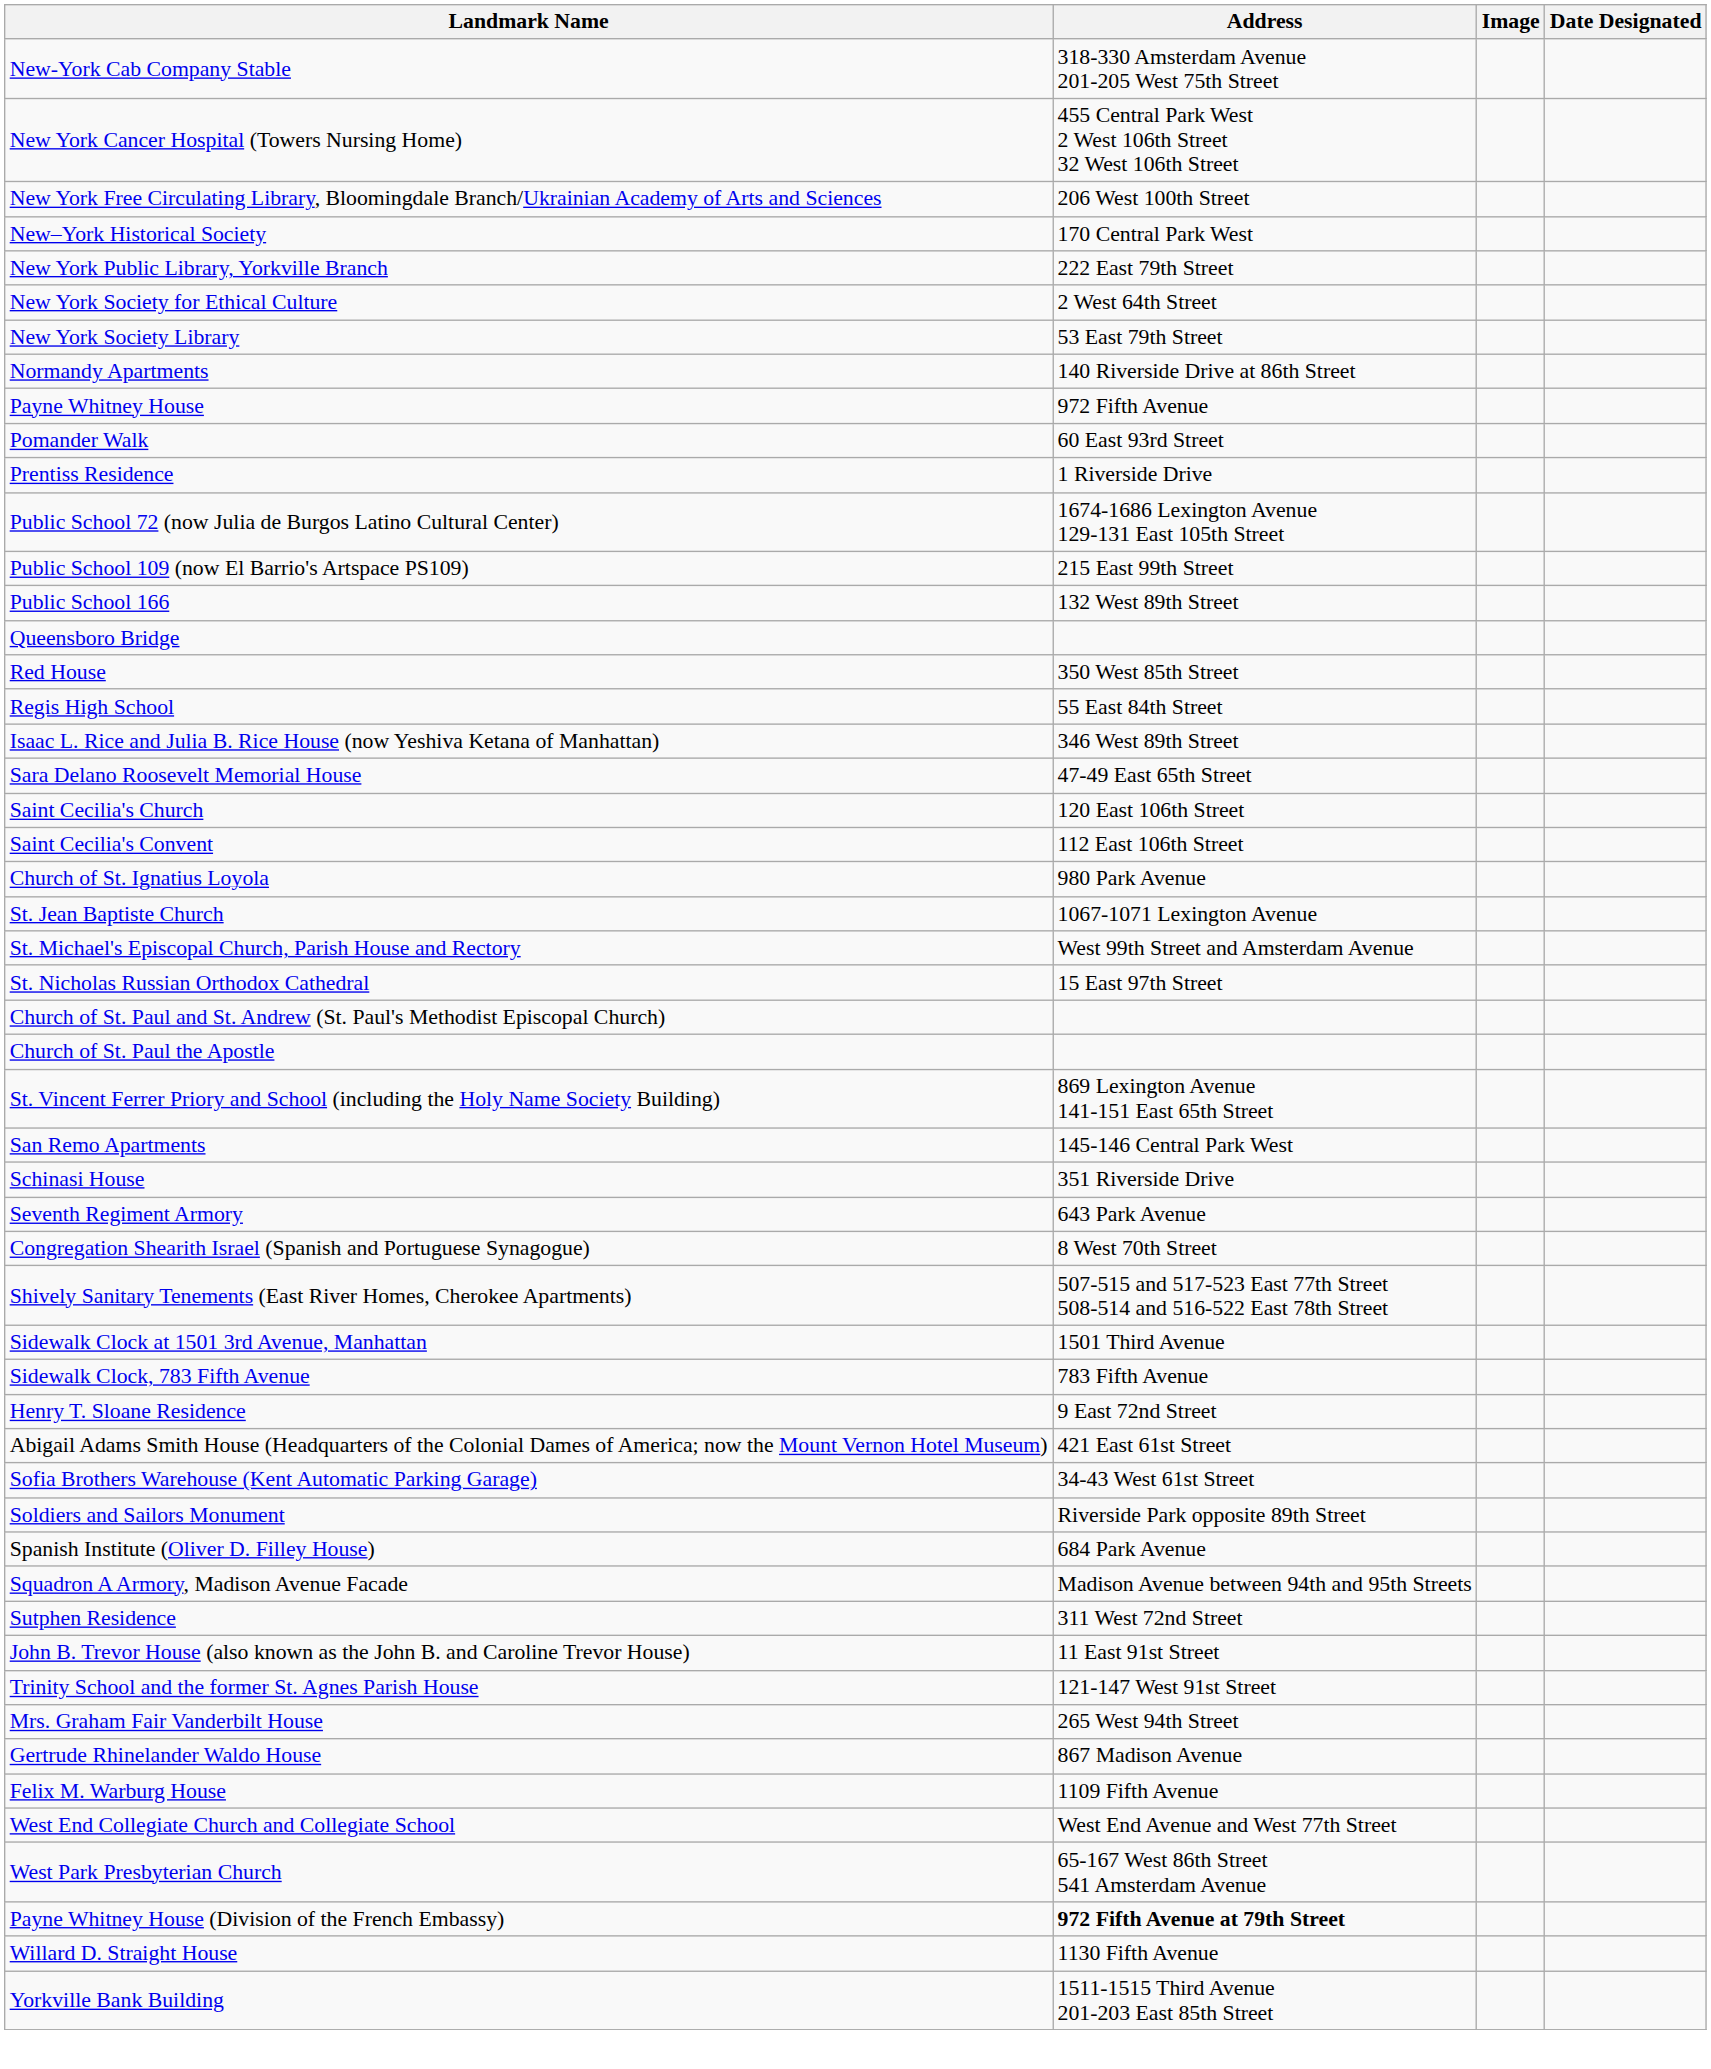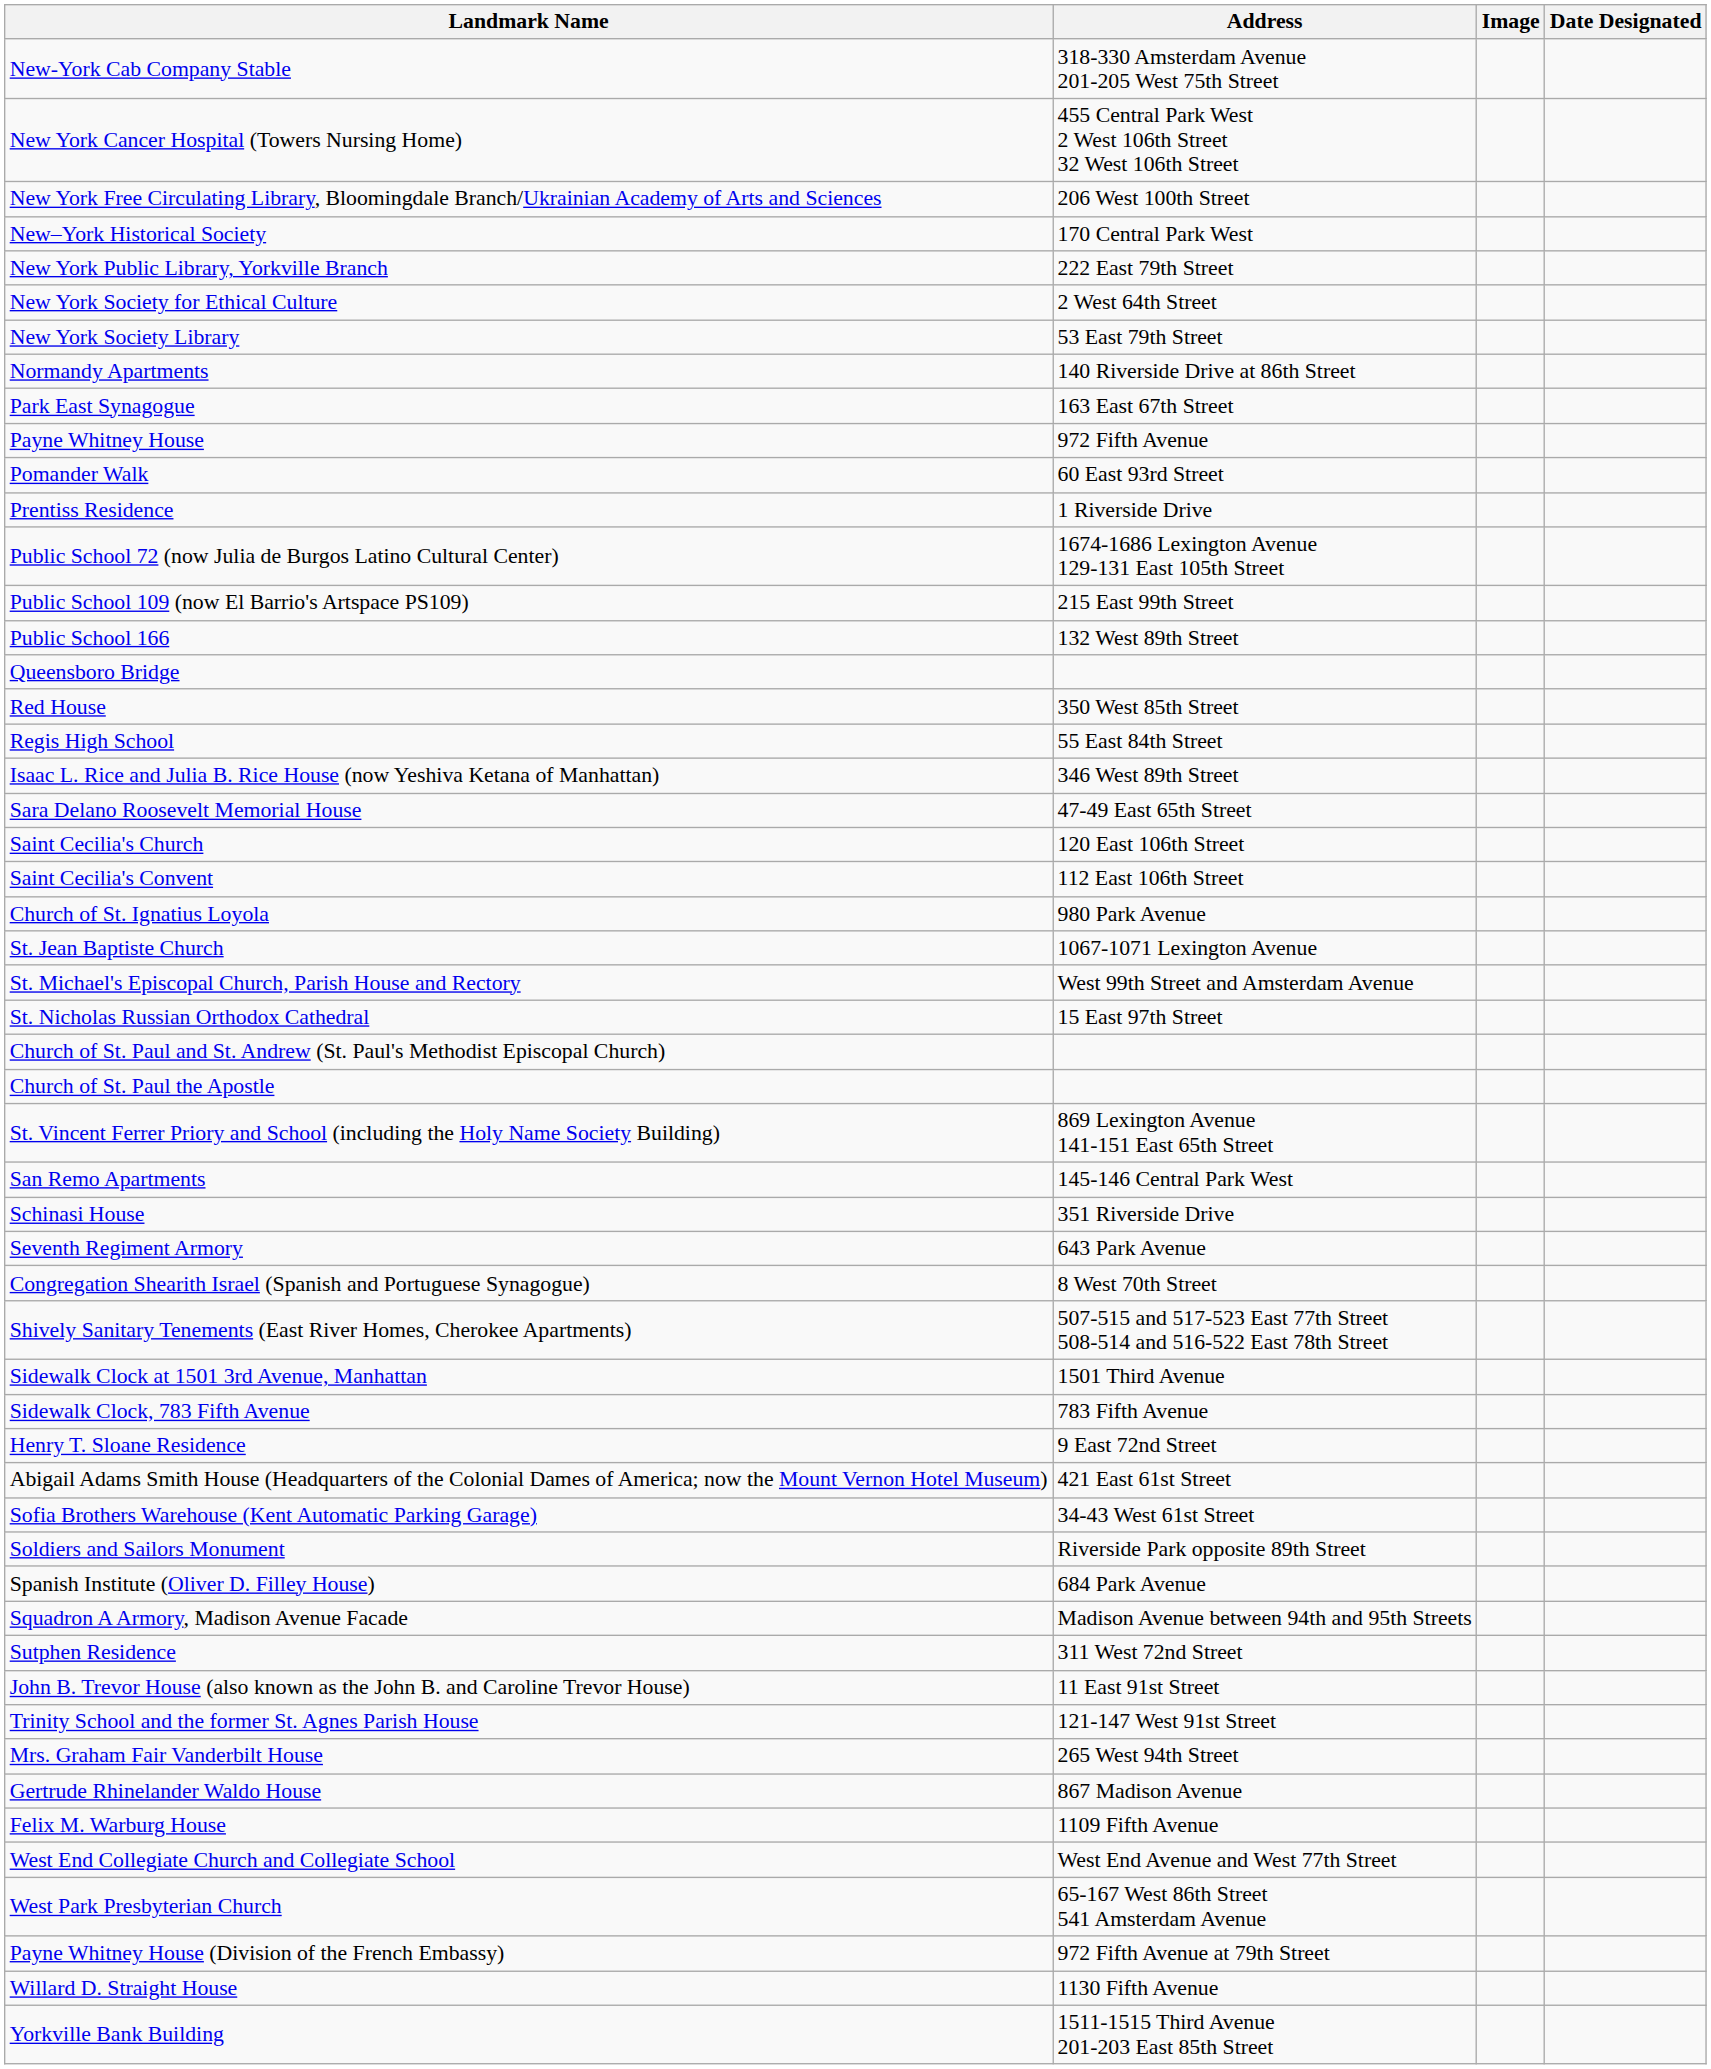+ row: Park East Synagogue | 163 East 67th Street
Payne Whitney House (Division of the French Embassy) | Address: bold -> normal
